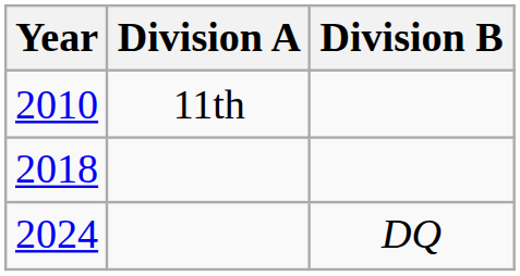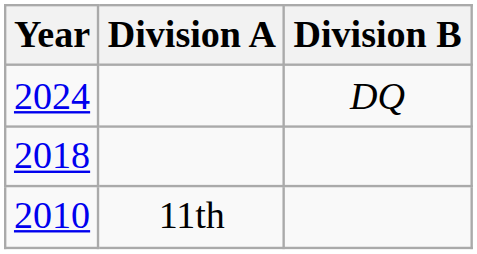rows swapped: 2010 <-> 2024
